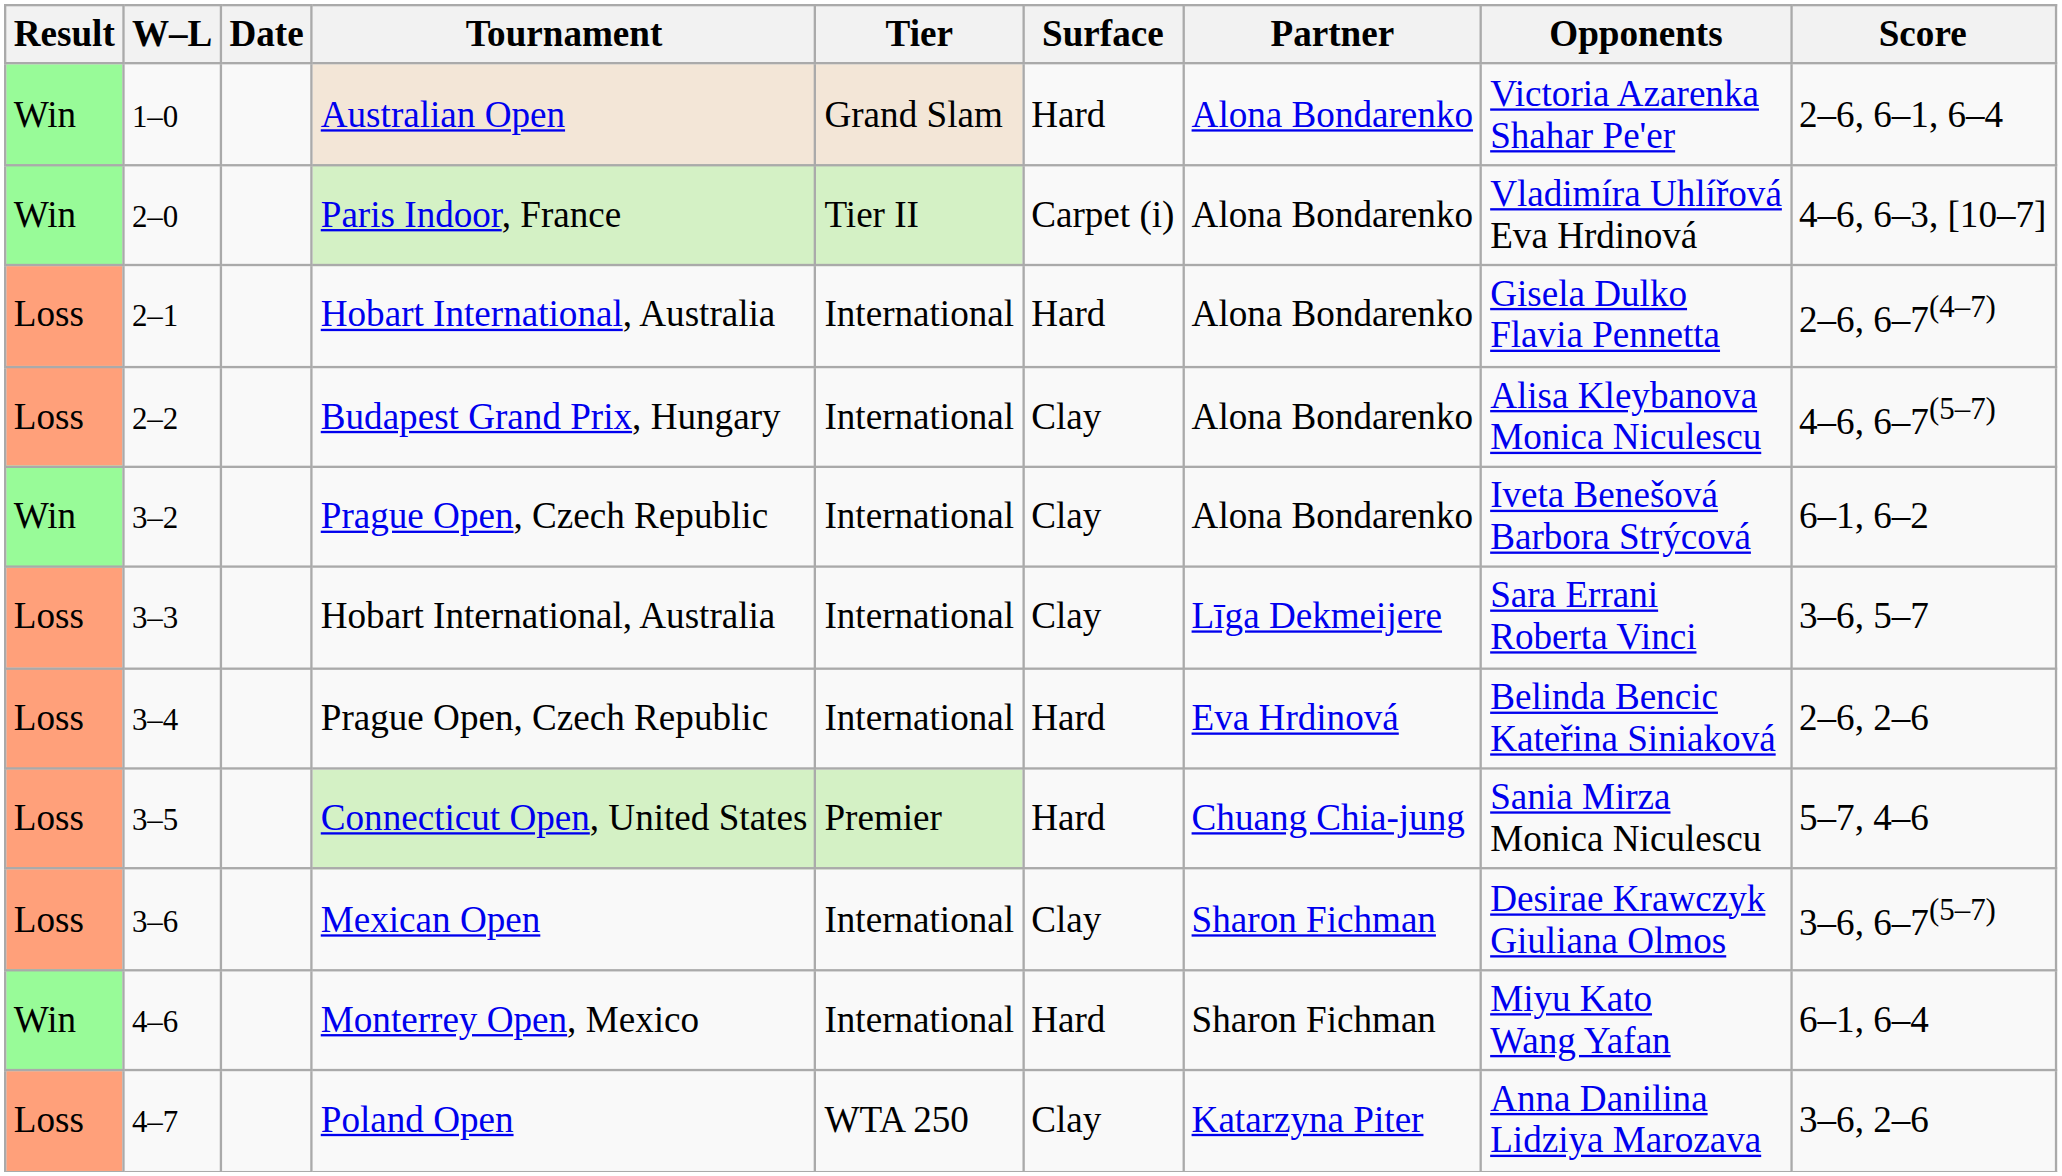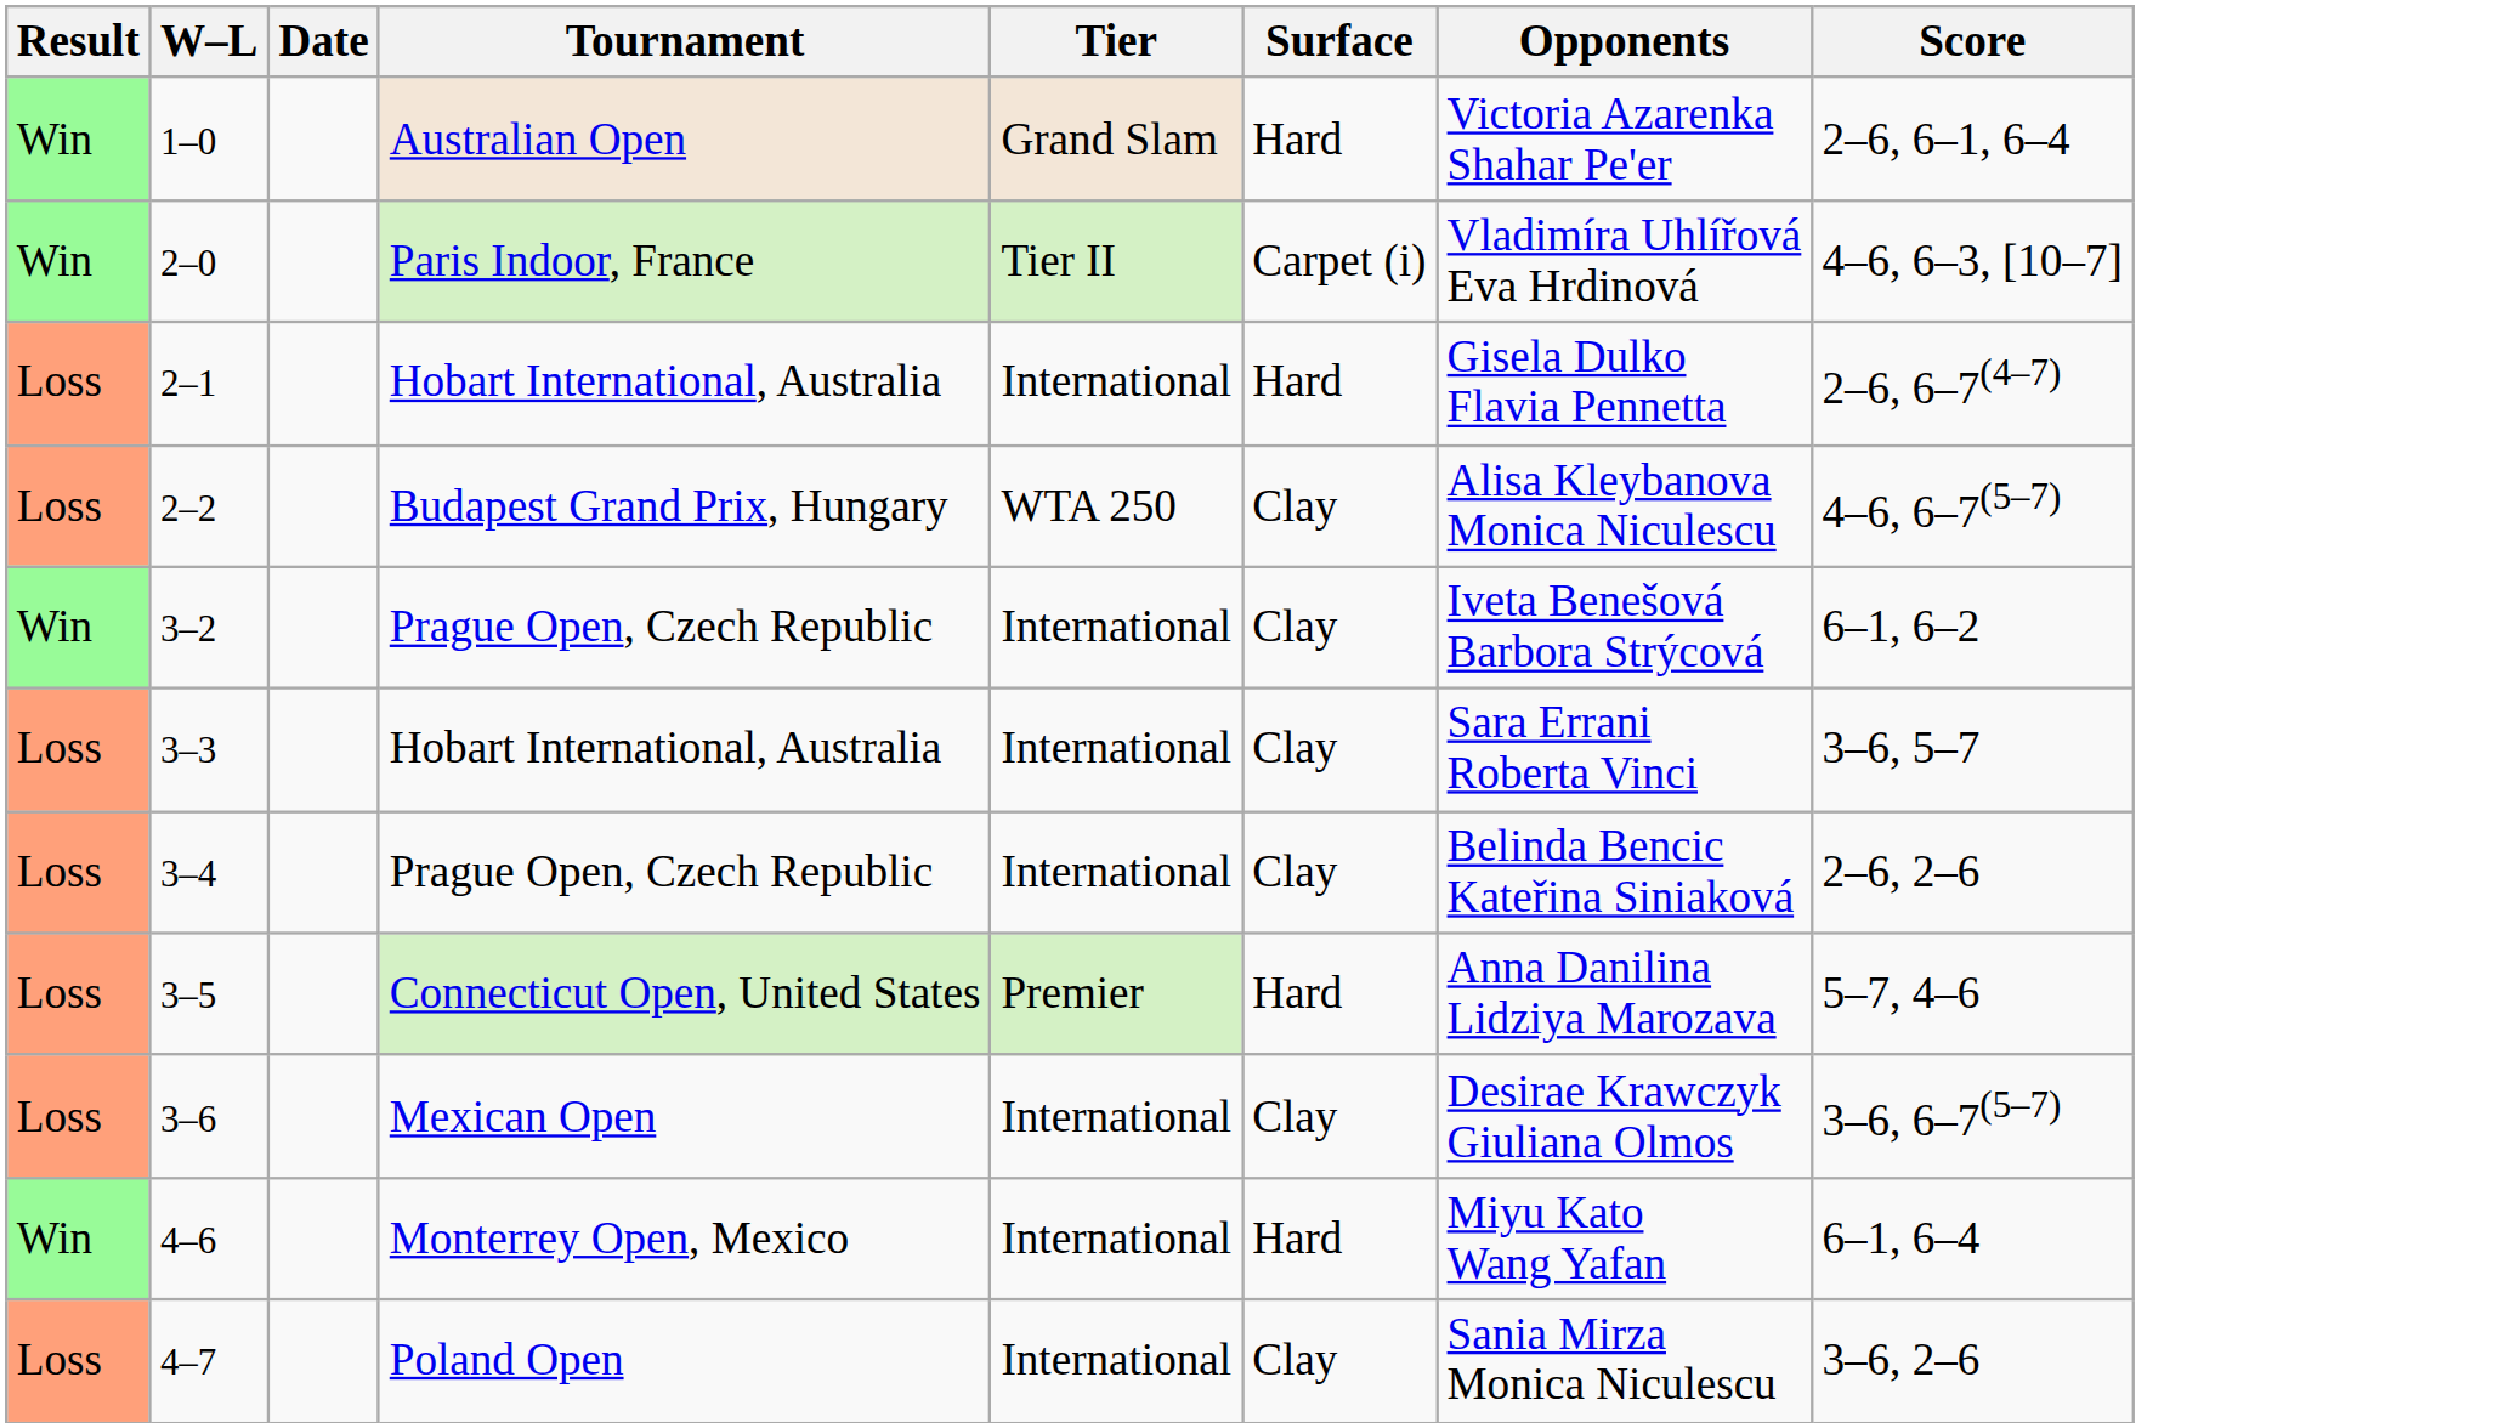- column: Partner | Alona Bondarenko | Alona Bondarenko | Alona Bondarenko | Alona Bondarenko | Alona Bondarenko | Līga Dekmeijere | Eva Hrdinová | Chuang Chia-jung | Sharon Fichman | Sharon Fichman | Katarzyna Piter
2–2 | Tier: International -> WTA 250
3–4 | Surface: Hard -> Clay
3–5 | Opponents: Sania Mirza Monica Niculescu -> Anna Danilina Lidziya Marozava
4–7 | Tier: WTA 250 -> International
4–7 | Opponents: Anna Danilina Lidziya Marozava -> Sania Mirza Monica Niculescu
